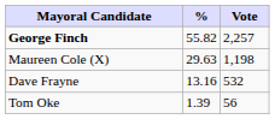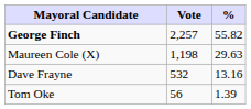columns swapped: Vote <-> %
